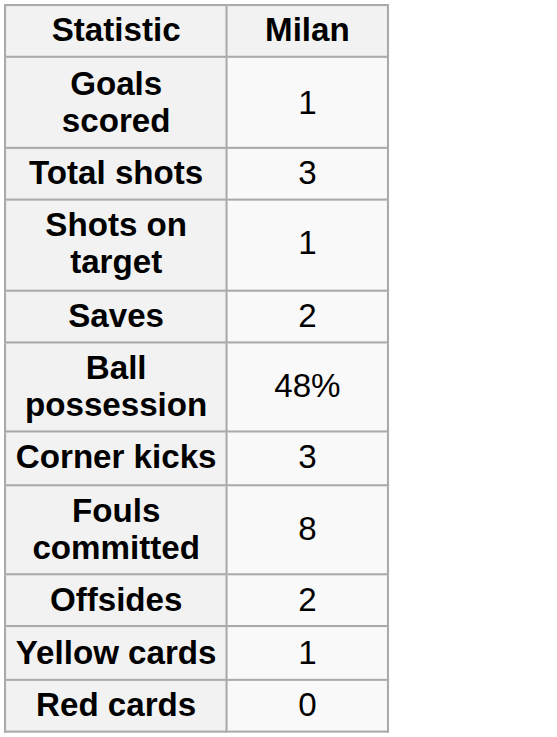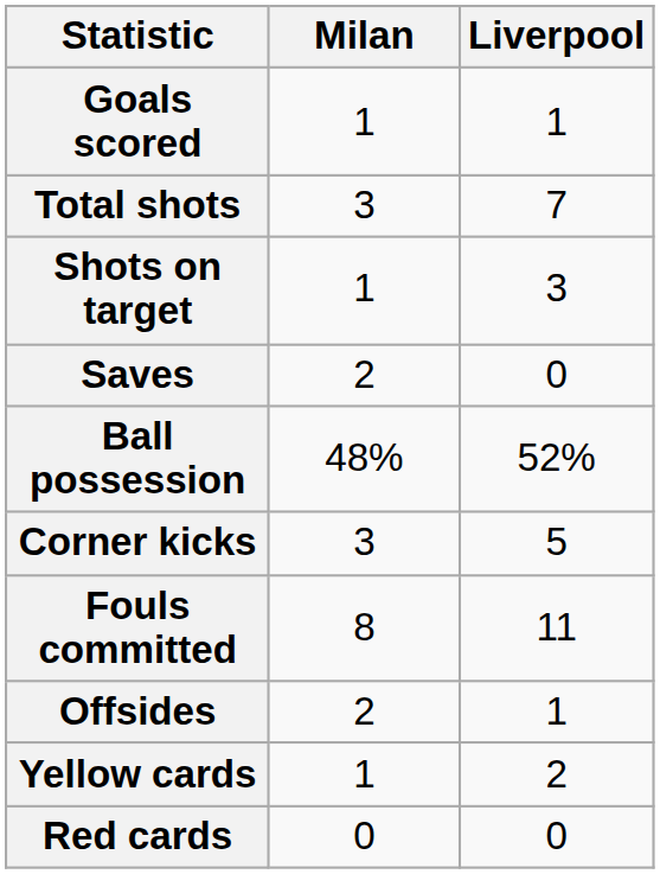+ column: Liverpool | 1 | 7 | 3 | 0 | 52% | 5 | 11 | 1 | 2 | 0
